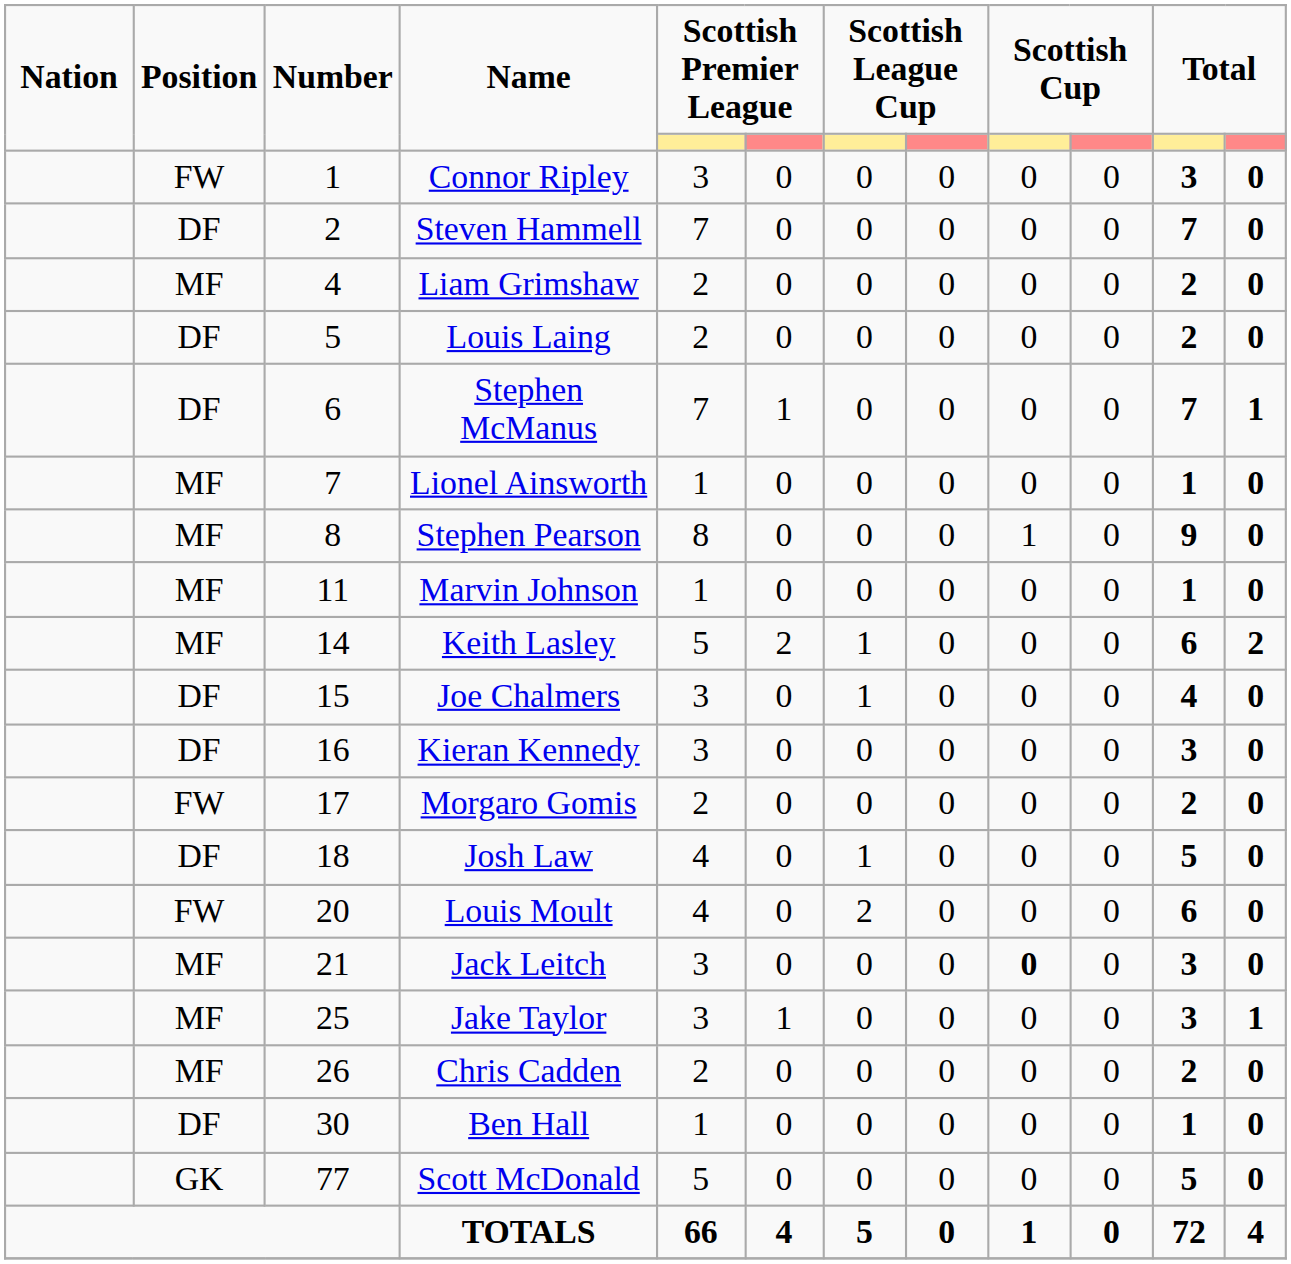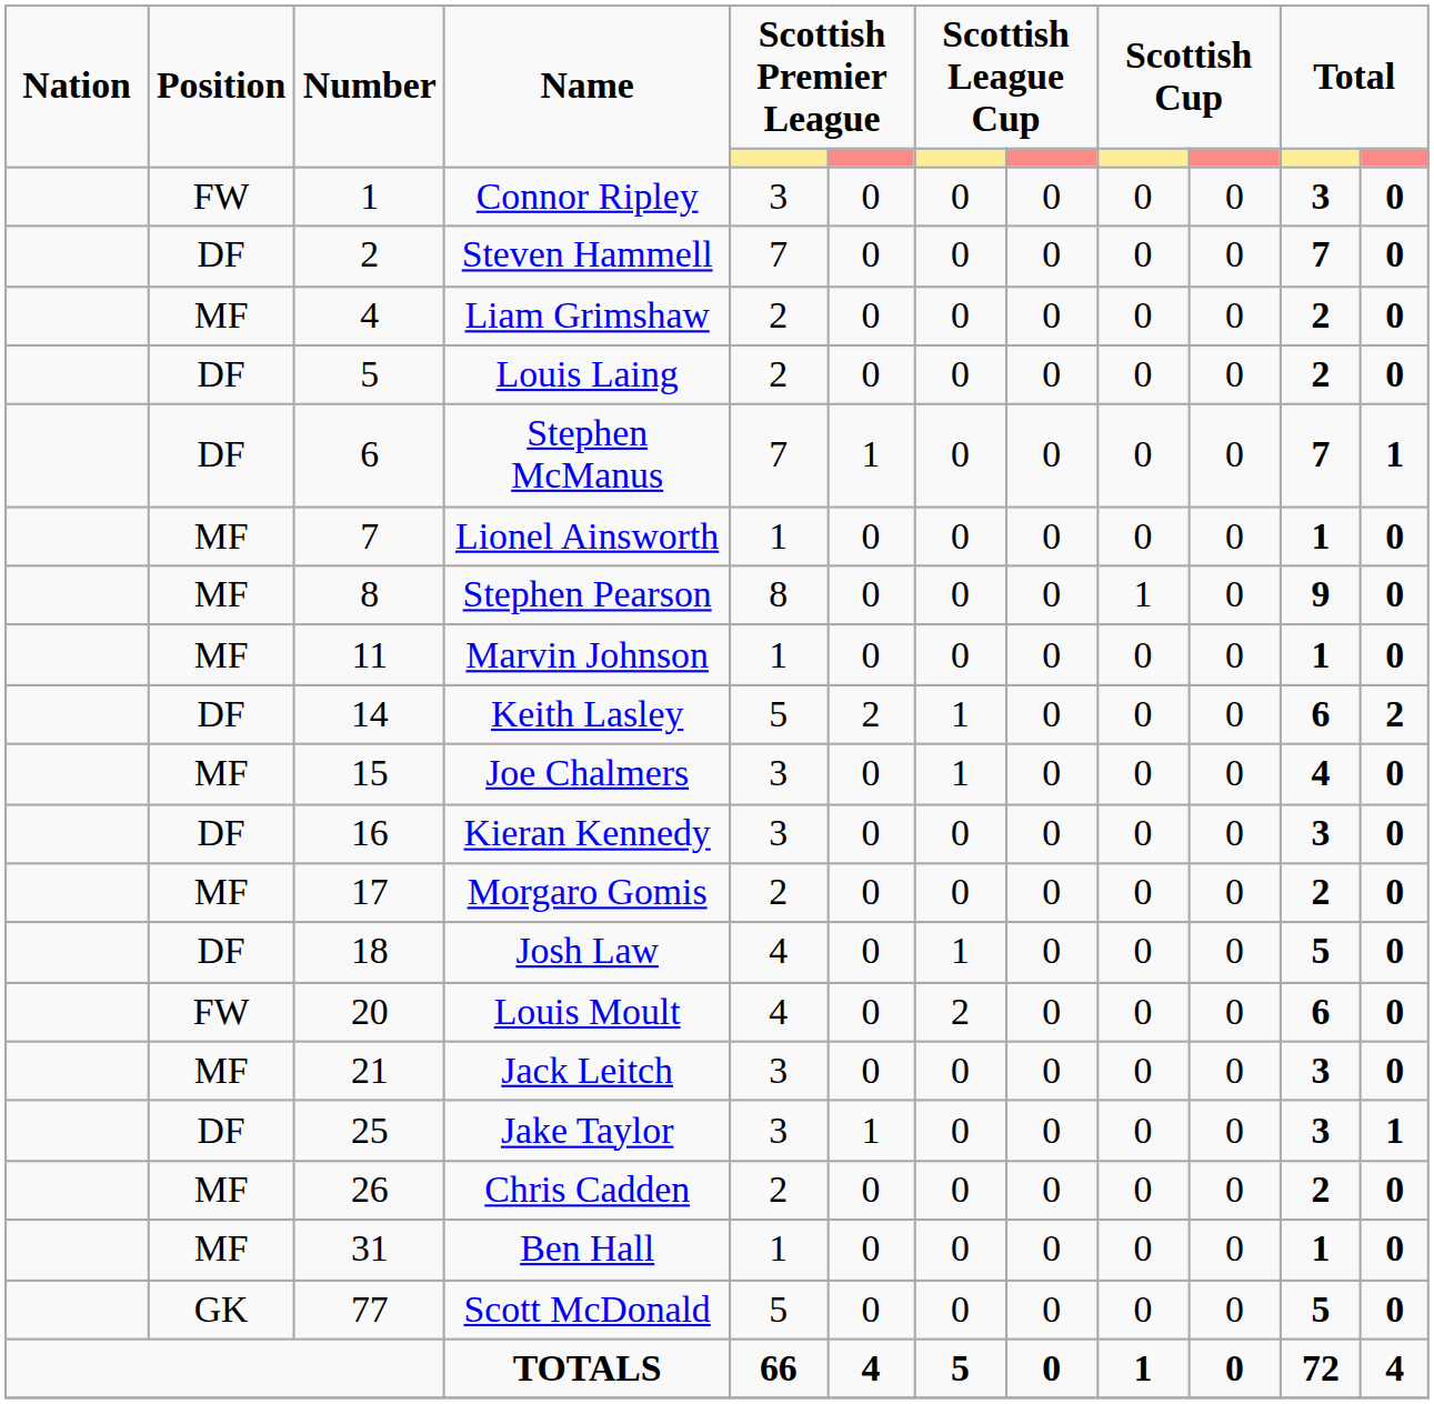Keith Lasley | Position: MF -> DF
Joe Chalmers | Position: DF -> MF
Morgaro Gomis | Position: FW -> MF
Jack Leitch | column 9: bold -> normal
Jake Taylor | Position: MF -> DF
Ben Hall | Position: DF -> MF
Ben Hall | Number: 30 -> 31
